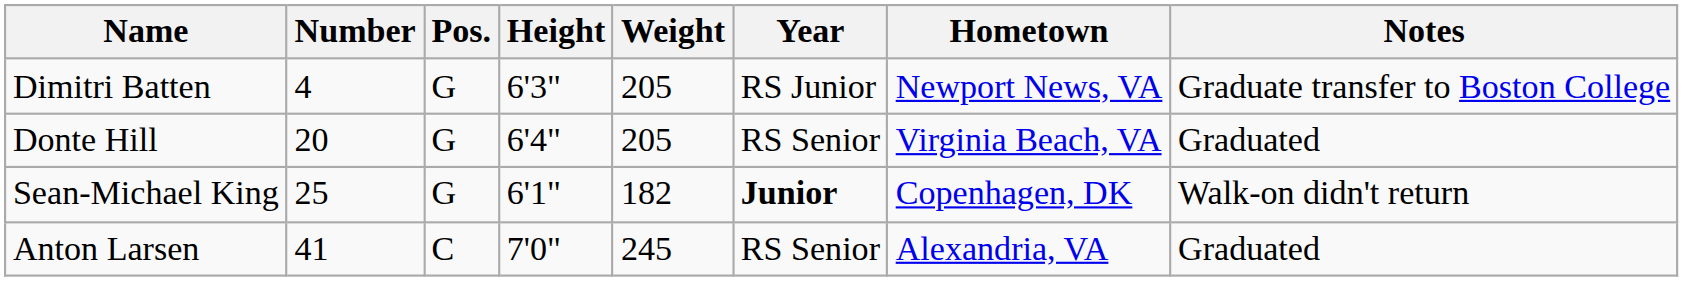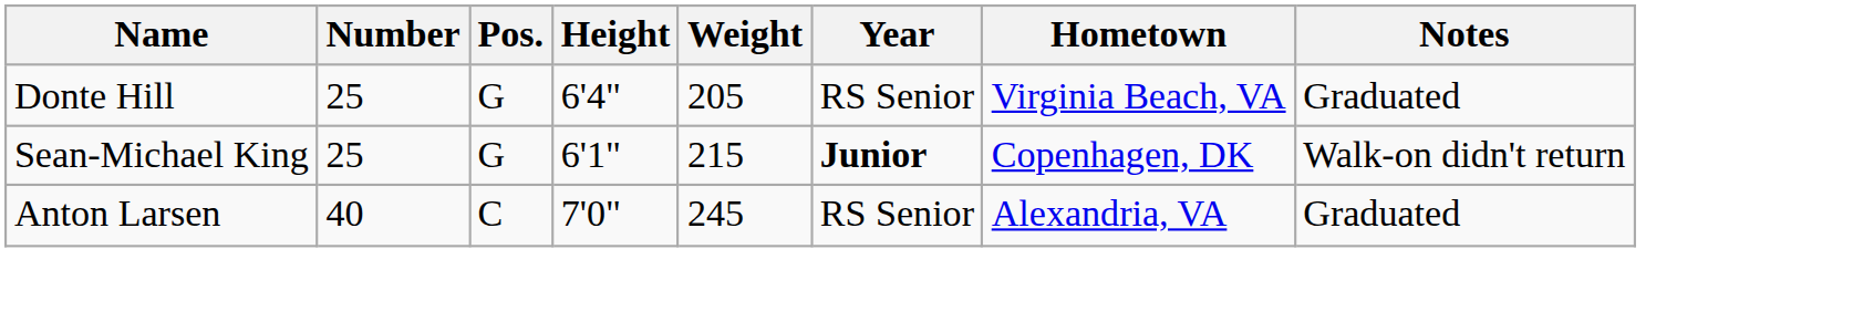- row: Dimitri Batten | 4 | G | 6'3" | 205 | RS Junior | Newport News, VA | Graduate transfer to Boston College
Donte Hill | Number: 20 -> 25
Sean-Michael King | Weight: 182 -> 215
Anton Larsen | Number: 41 -> 40
